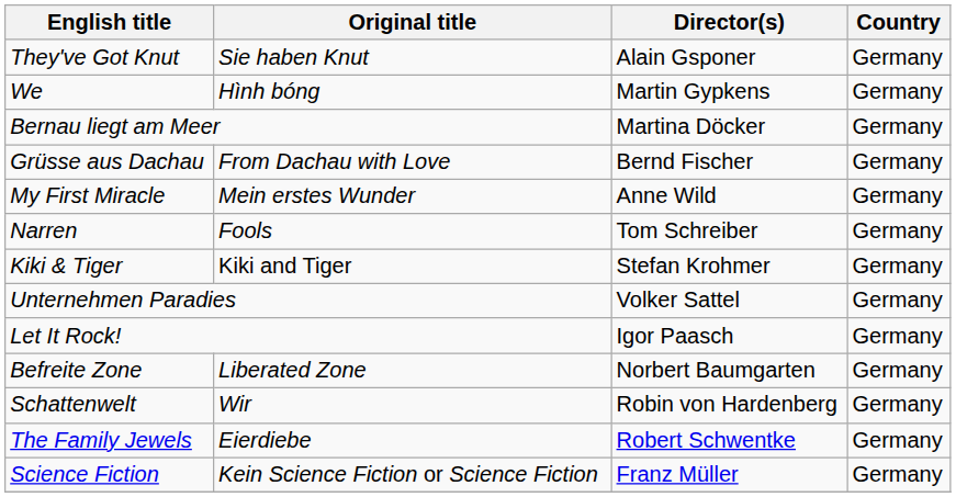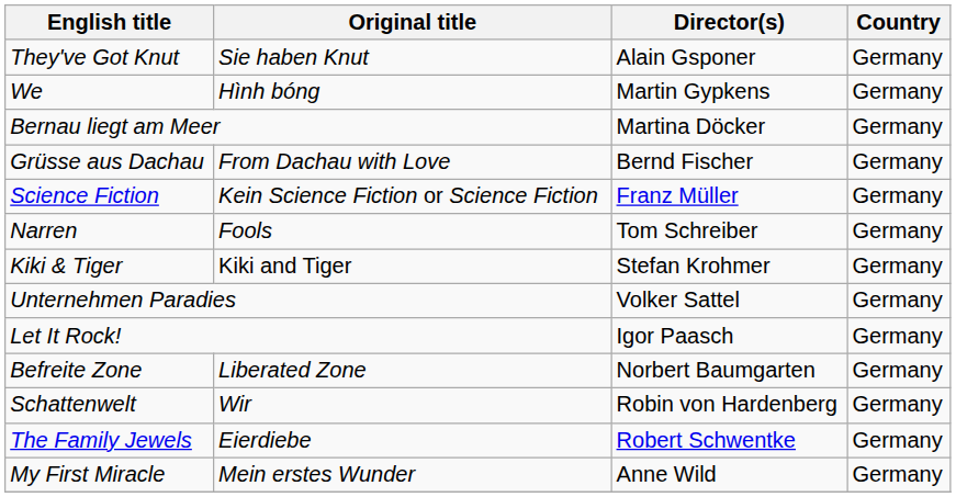rows swapped: Science Fiction <-> My First Miracle
